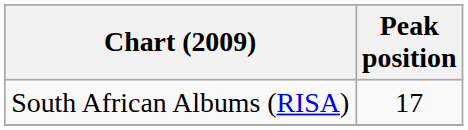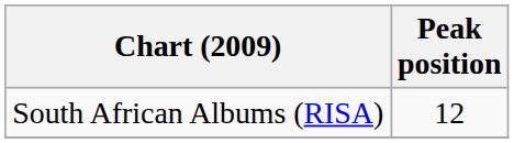South African Albums (RISA) | Peak position: 17 -> 12
